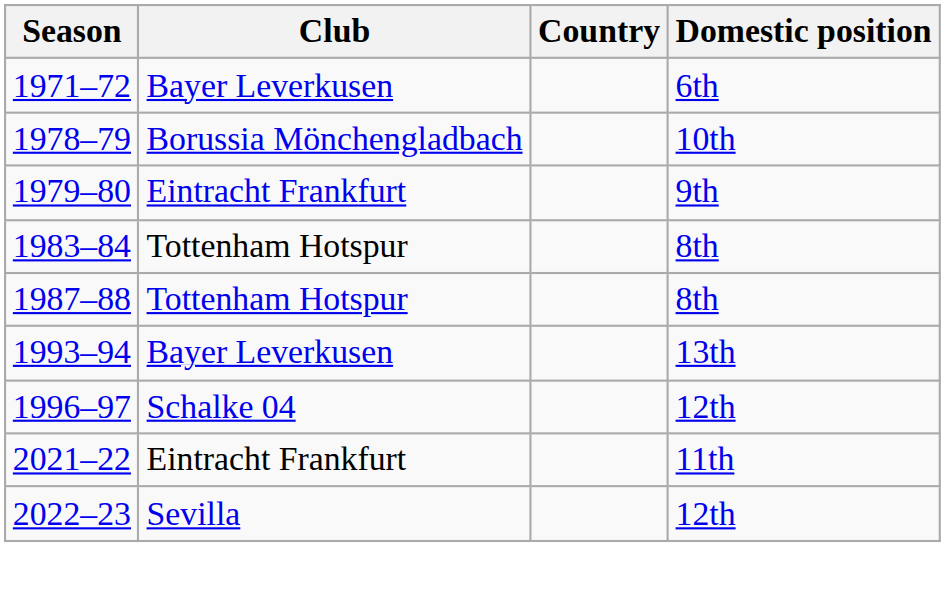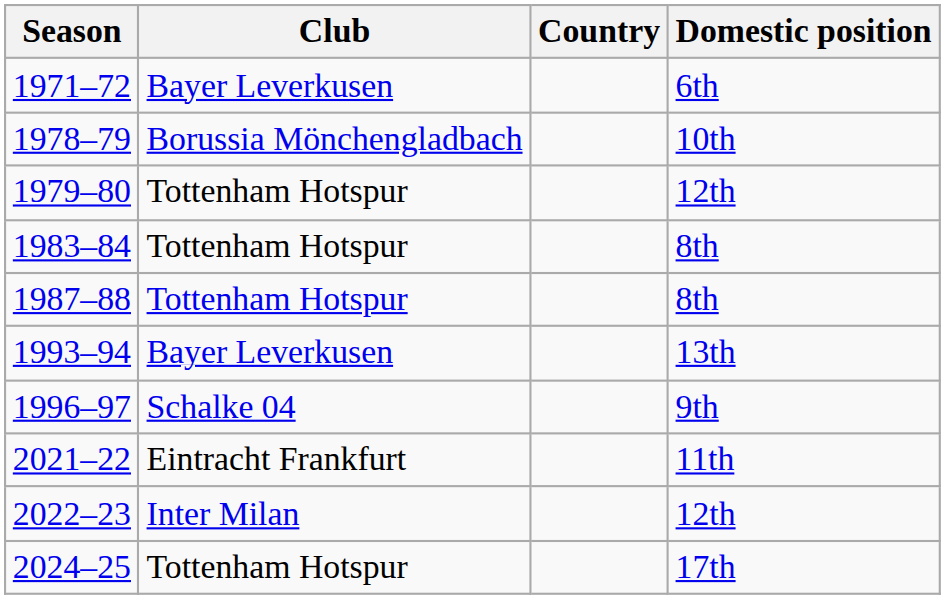1979–80 | Club: Eintracht Frankfurt -> Tottenham Hotspur
1979–80 | Domestic position: 9th -> 12th
1996–97 | Domestic position: 12th -> 9th
2022–23 | Club: Sevilla -> Inter Milan
+ row: 2024–25 | Tottenham Hotspur | 17th
